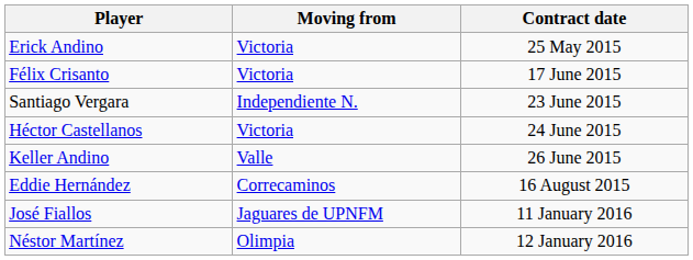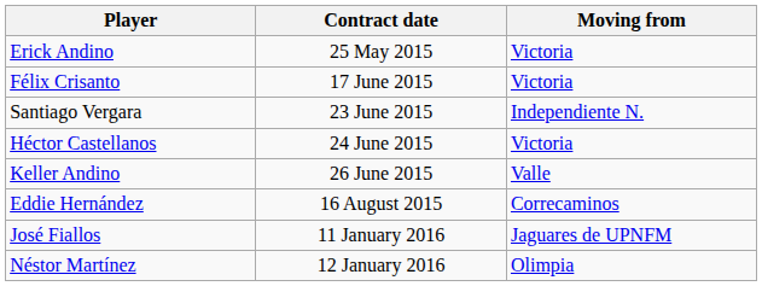columns swapped: Contract date <-> Moving from
